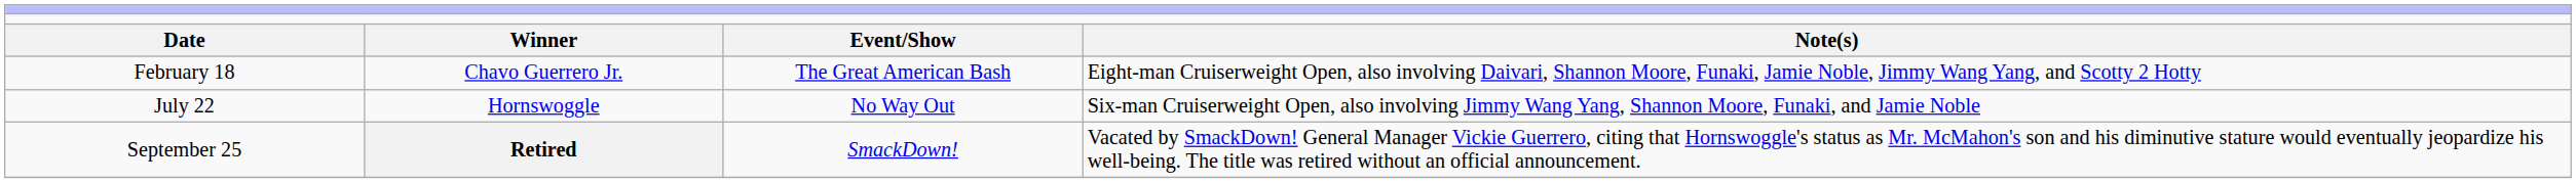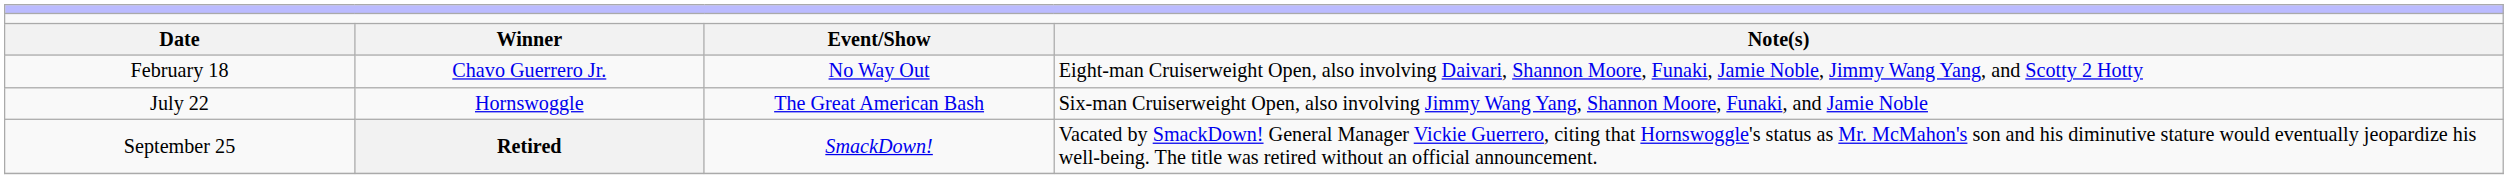February 18 | column 3: The Great American Bash -> No Way Out
July 22 | column 3: No Way Out -> The Great American Bash
